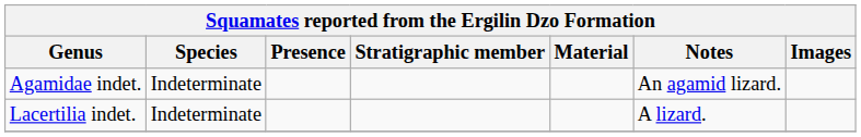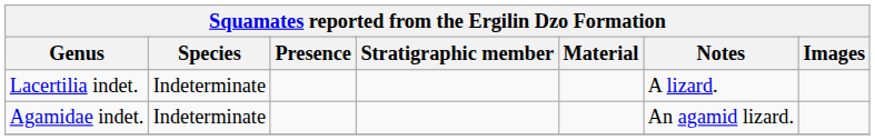rows swapped: Agamidae indet. <-> Lacertilia indet.
